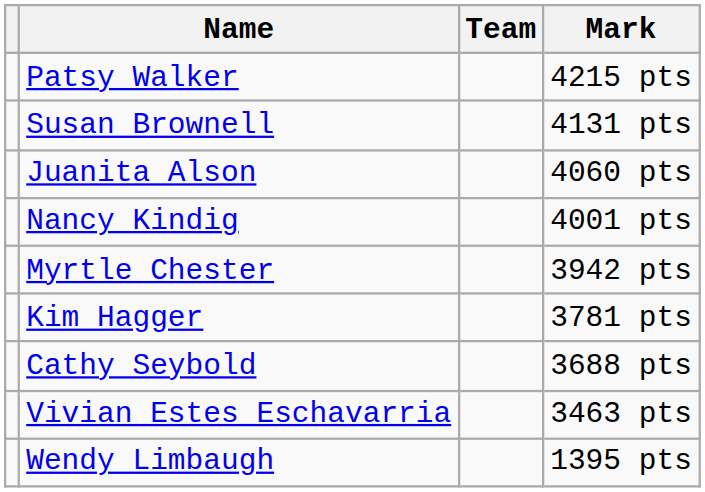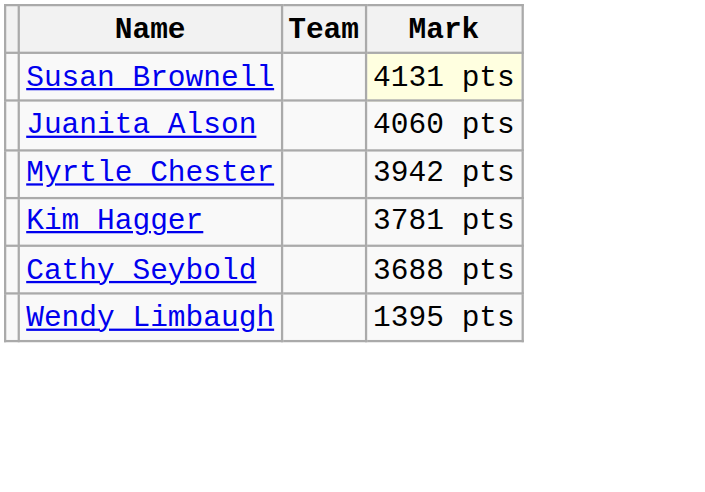- row: Patsy Walker | 4215 pts
Susan Brownell | Mark: no background -> lightyellow background
- row: Nancy Kindig | 4001 pts
- row: Vivian Estes Eschavarria | 3463 pts
